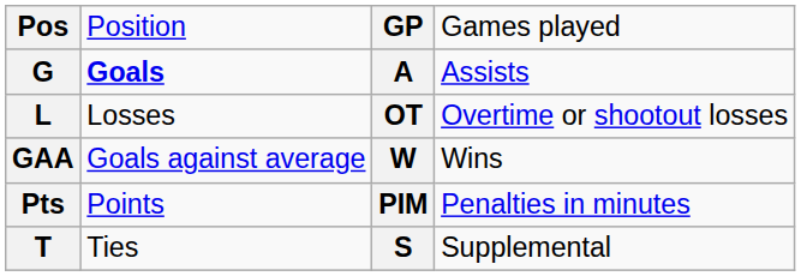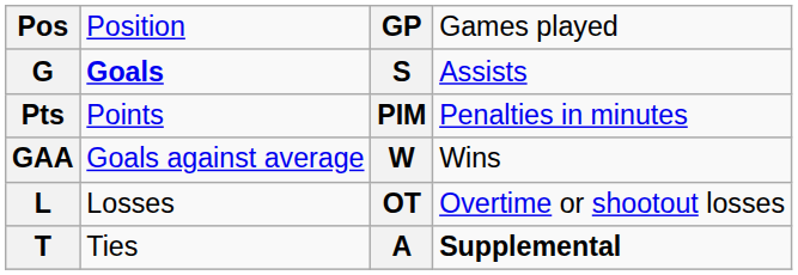G | column 3: A -> S
rows swapped: Pts <-> L
T | column 3: S -> A
T | column 4: normal -> bold
